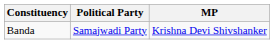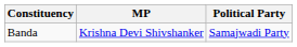columns swapped: MP <-> Political Party
